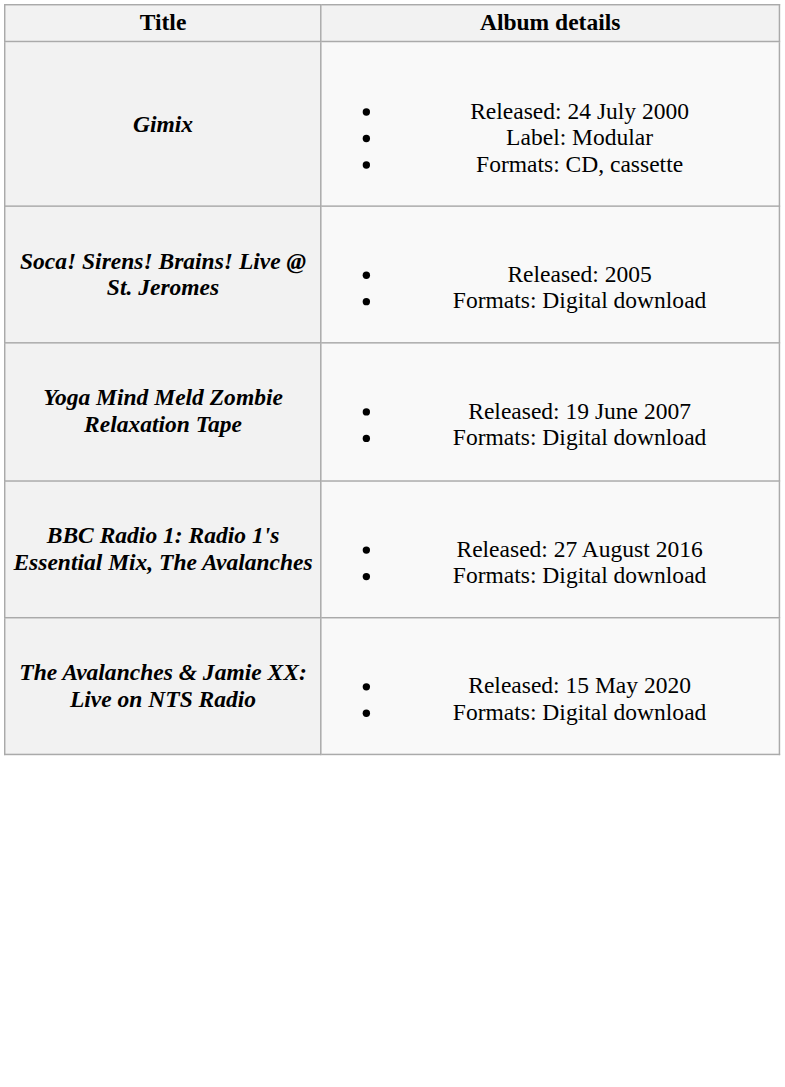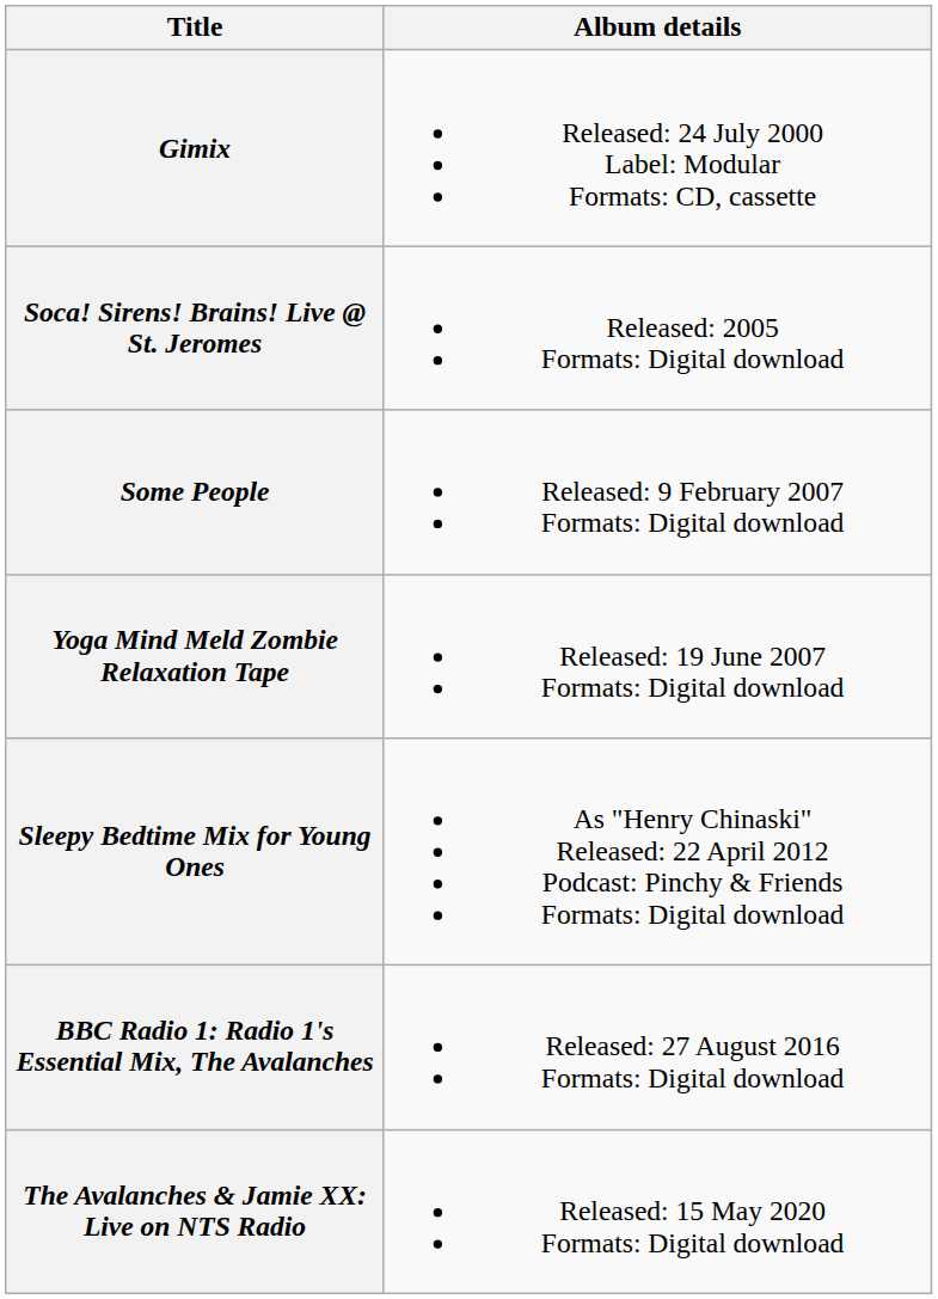+ row: Some People | Released: 9 February 2007 Formats: Digital download
+ row: Sleepy Bedtime Mix for Young Ones | As "Henry Chinaski" Released: 22 April 2012 Podcast: Pinchy & Friends Formats: Digital download
